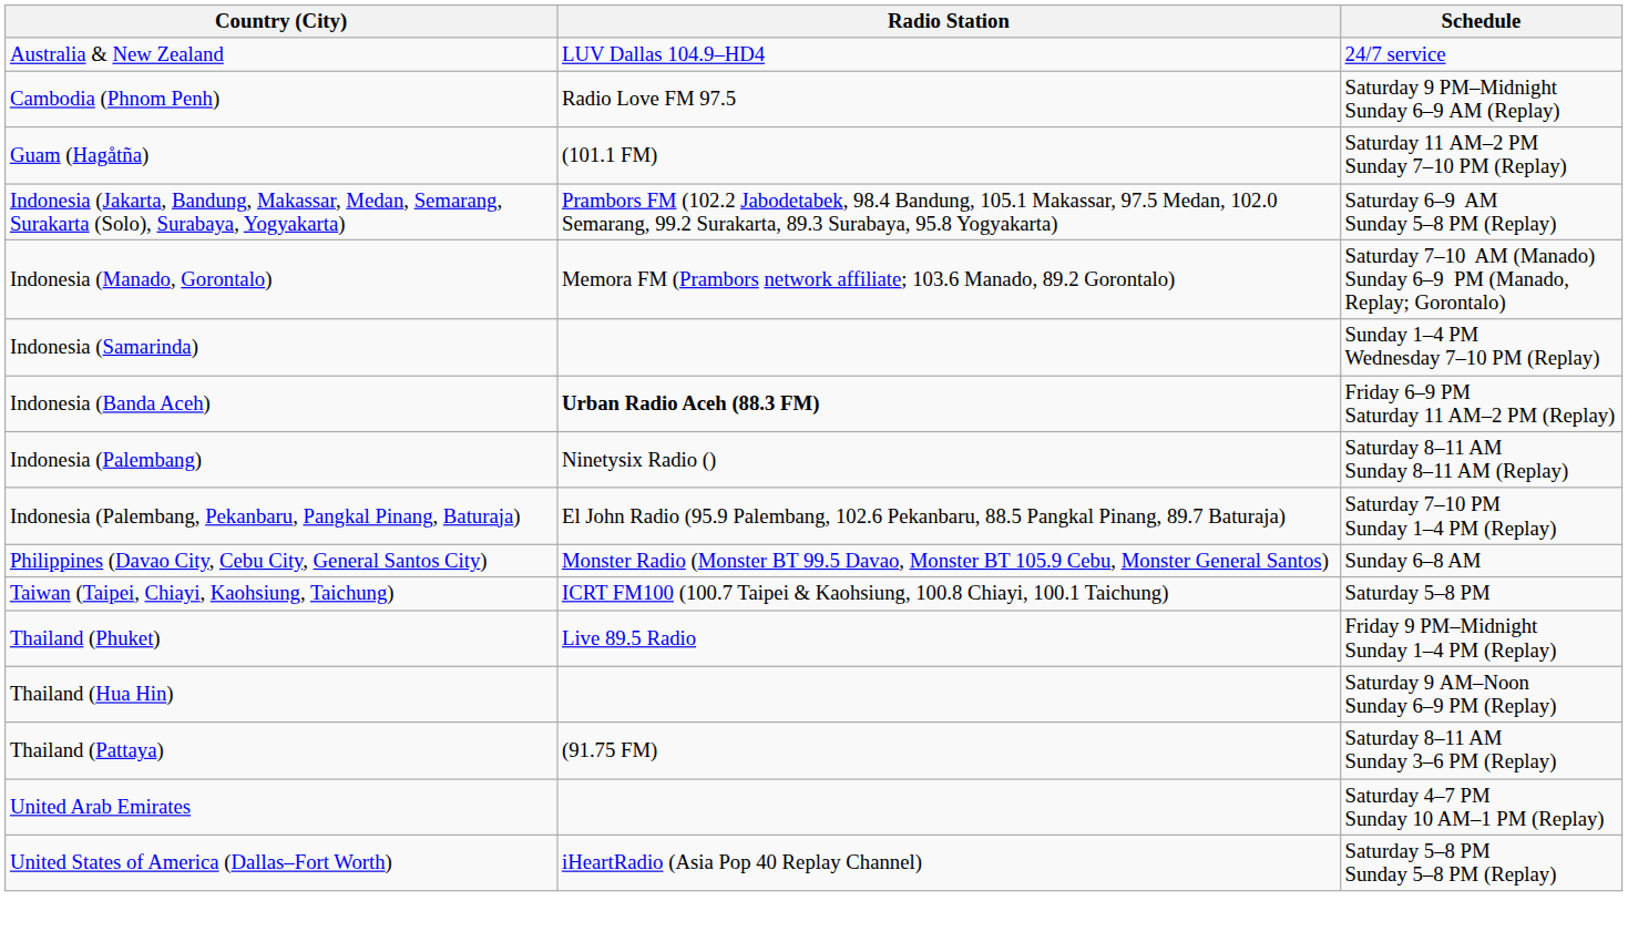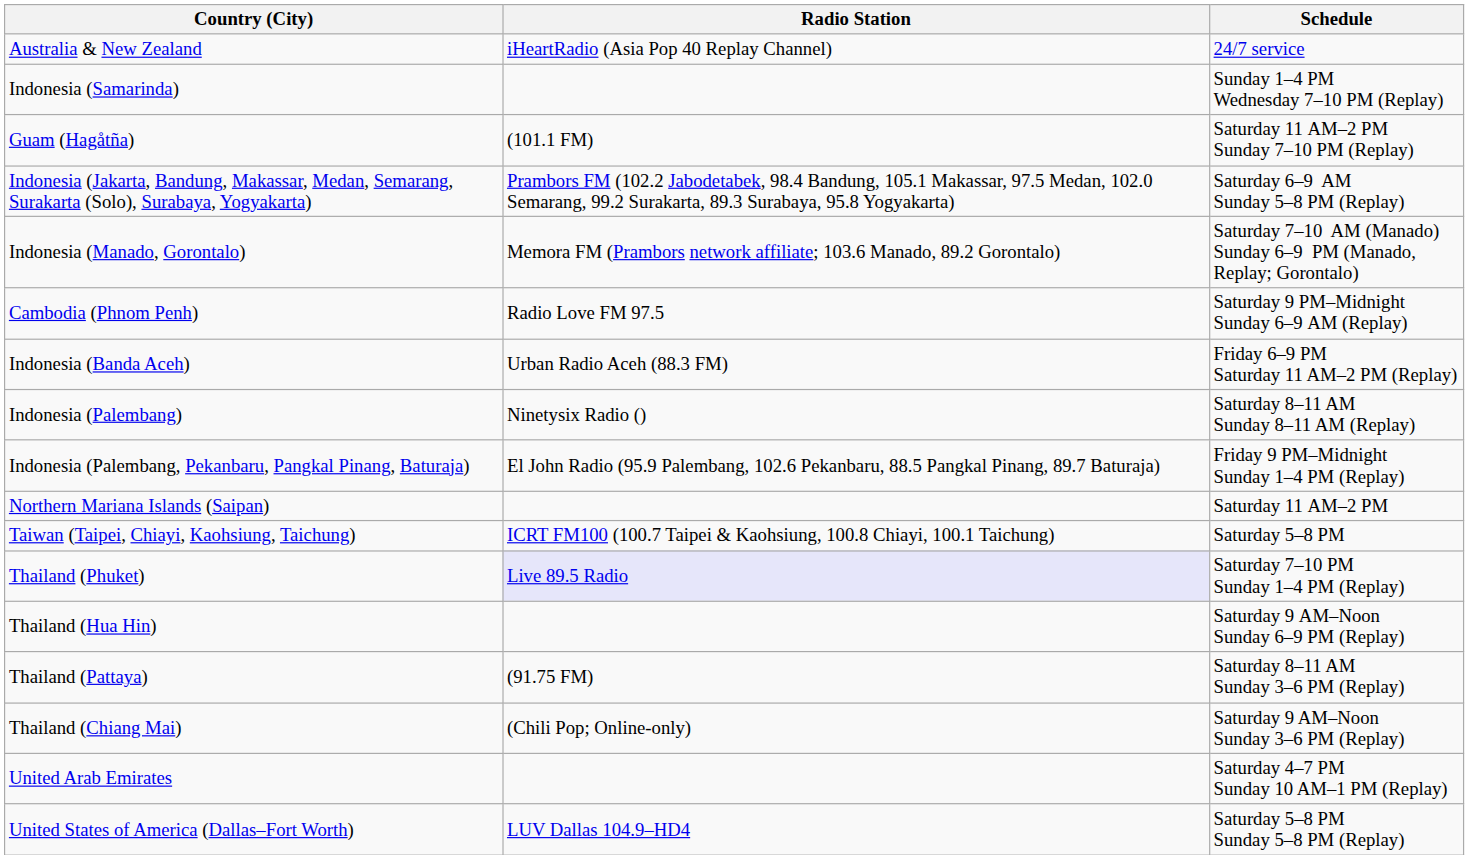Australia & New Zealand | Radio Station: LUV Dallas 104.9–HD4 -> iHeartRadio (Asia Pop 40 Replay Channel)
rows swapped: Cambodia (Phnom Penh) <-> Indonesia (Samarinda)
Indonesia (Banda Aceh) | Radio Station: bold -> normal
Indonesia (Palembang, Pekanbaru, Pangkal Pinang, Baturaja) | Schedule: Saturday 7–10 PM Sunday 1–4 PM (Replay) -> Friday 9 PM–Midnight Sunday 1–4 PM (Replay)
+ row: Northern Mariana Islands (Saipan) | Saturday 11 AM–2 PM
- row: Philippines (Davao City, Cebu City, General Santos City) | Monster Radio (Monster BT 99.5 Davao, Monster BT 105.9 Cebu, Monster General Santos) | Sunday 6–8 AM
Thailand (Phuket) | Radio Station: no background -> lavender background
Thailand (Phuket) | Schedule: Friday 9 PM–Midnight Sunday 1–4 PM (Replay) -> Saturday 7–10 PM Sunday 1–4 PM (Replay)
+ row: Thailand (Chiang Mai) | (Chili Pop; Online-only) | Saturday 9 AM–Noon Sunday 3–6 PM (Replay)
United States of America (Dallas–Fort Worth) | Radio Station: iHeartRadio (Asia Pop 40 Replay Channel) -> LUV Dallas 104.9–HD4
